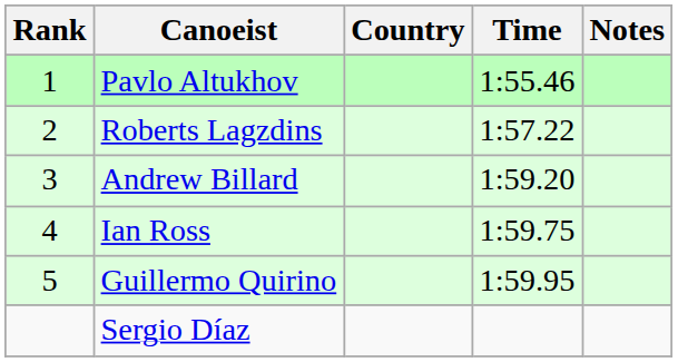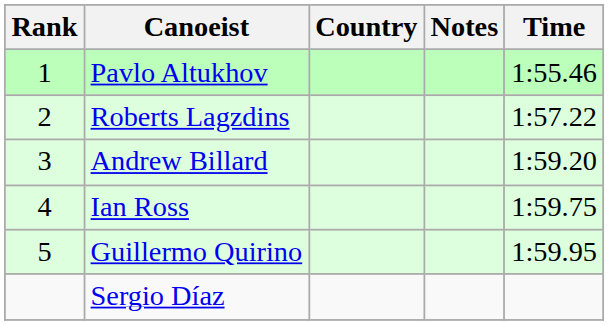columns swapped: Time <-> Notes
